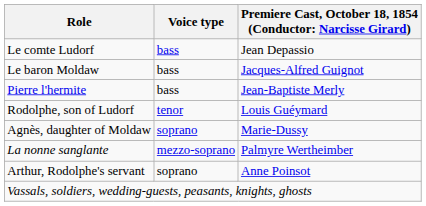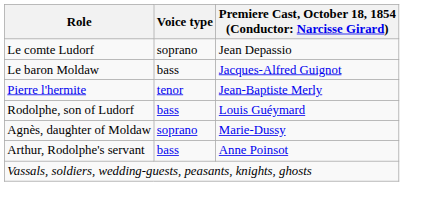Le comte Ludorf | Voice type: bass -> soprano
Pierre l'hermite | Voice type: bass -> tenor
Rodolphe, son of Ludorf | Voice type: tenor -> bass
- row: La nonne sanglante | mezzo-soprano | Palmyre Wertheimber
Arthur, Rodolphe's servant | Voice type: soprano -> bass
